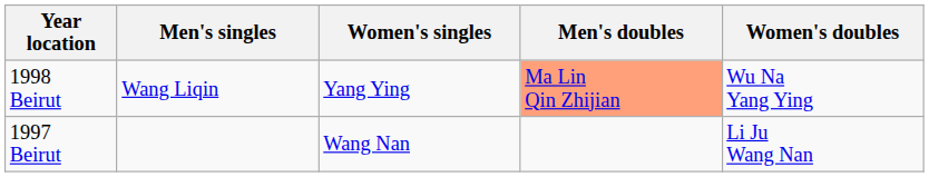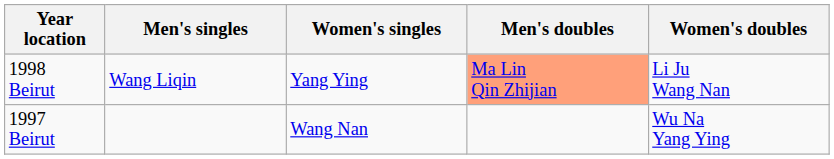1998 Beirut | Women's doubles: Wu Na Yang Ying -> Li Ju Wang Nan
1997 Beirut | Women's doubles: Li Ju Wang Nan -> Wu Na Yang Ying
